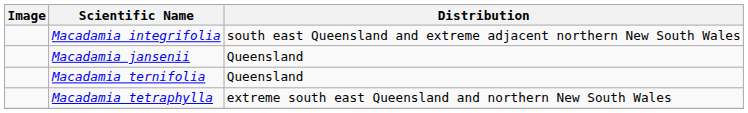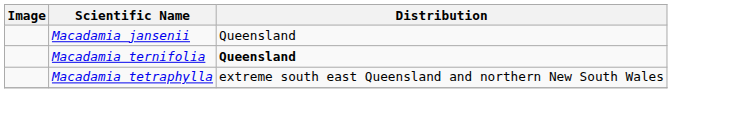- row: Macadamia integrifolia | south east Queensland and extreme adjacent northern New South Wales
Macadamia ternifolia | Distribution: normal -> bold
